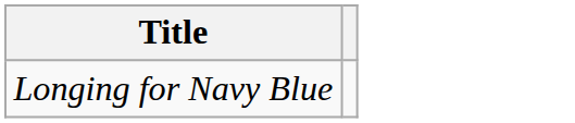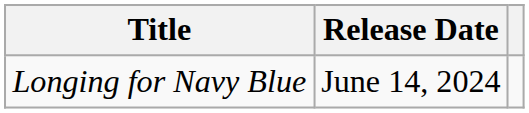+ column: Release Date | June 14, 2024
